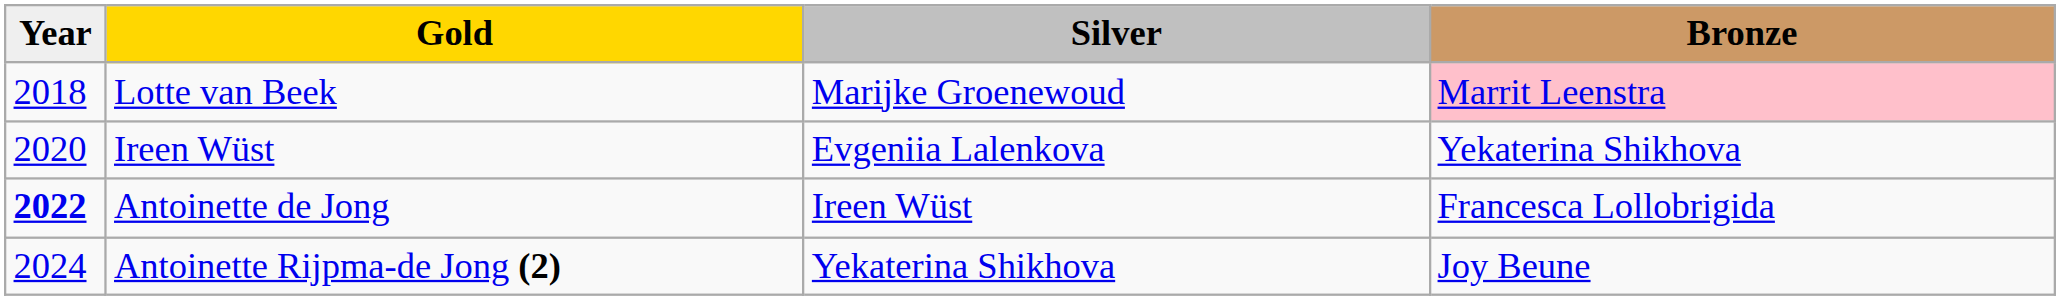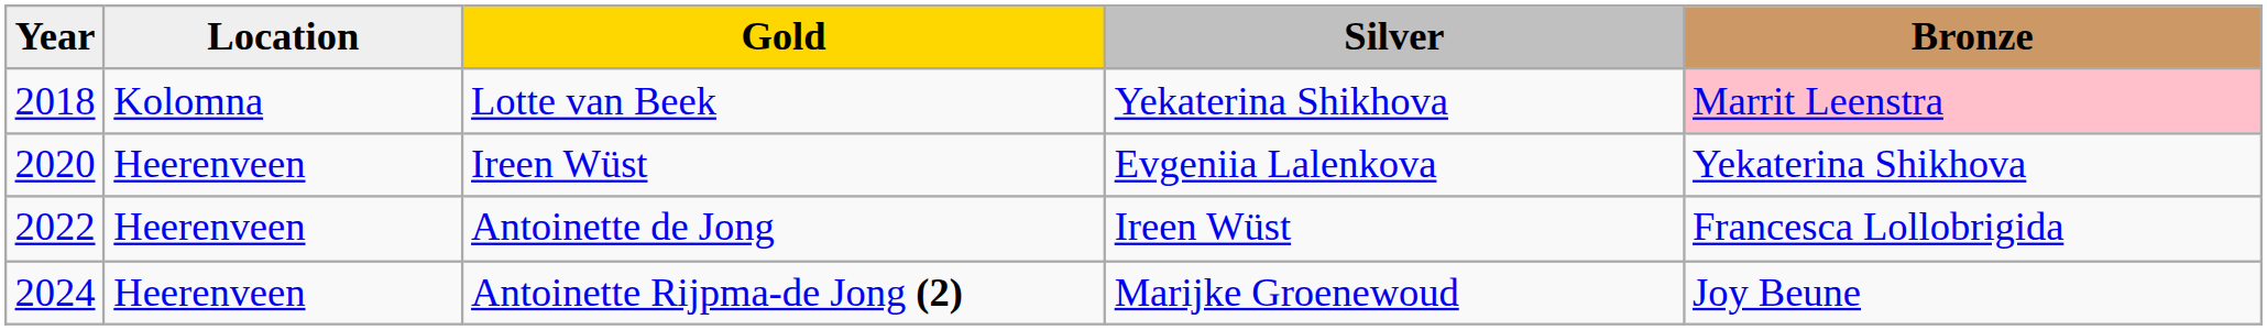+ column: Location | Kolomna | Heerenveen | Heerenveen | Heerenveen
Lotte van Beek | Silver: Marijke Groenewoud -> Yekaterina Shikhova
Antoinette de Jong | Year: bold -> normal
Antoinette Rijpma-de Jong (2) | Silver: Yekaterina Shikhova -> Marijke Groenewoud
